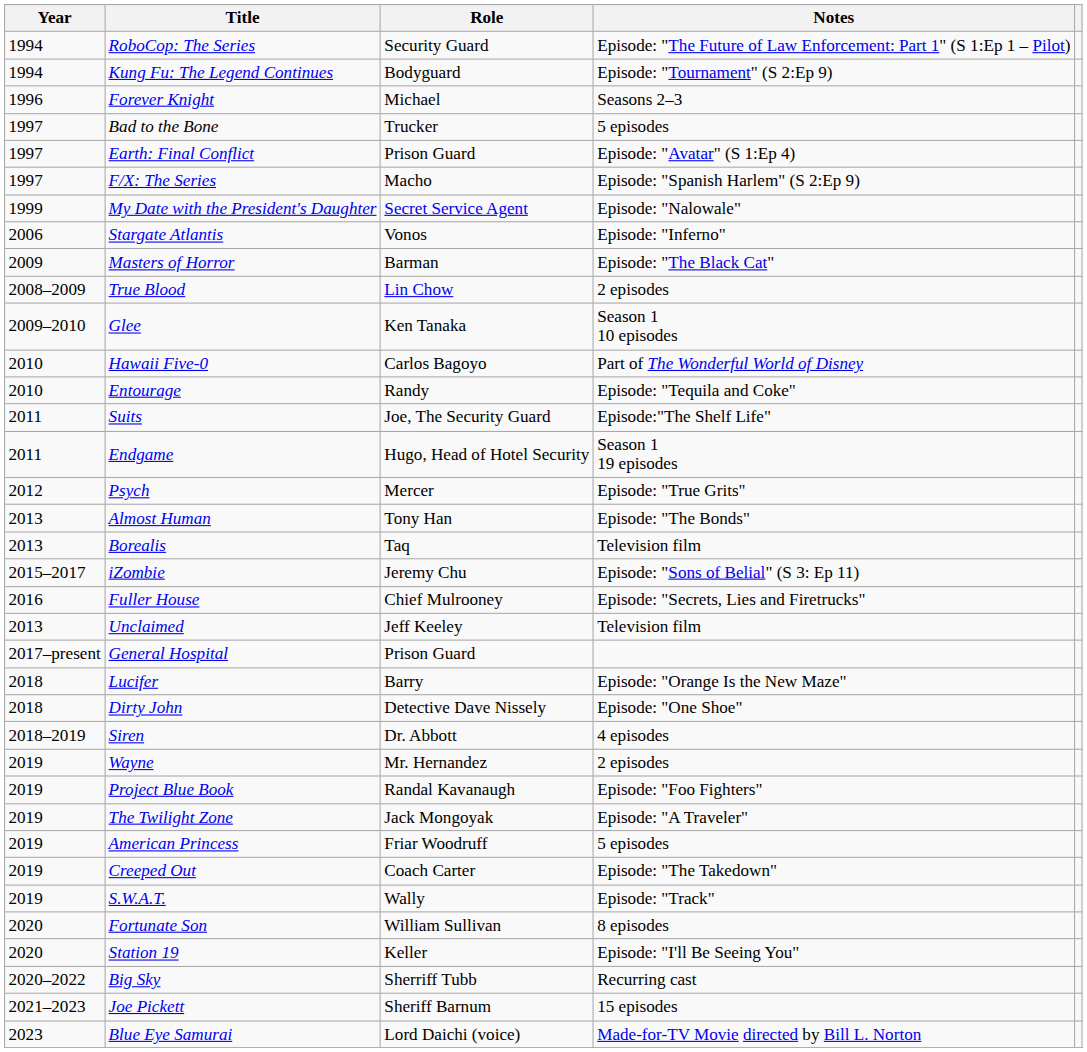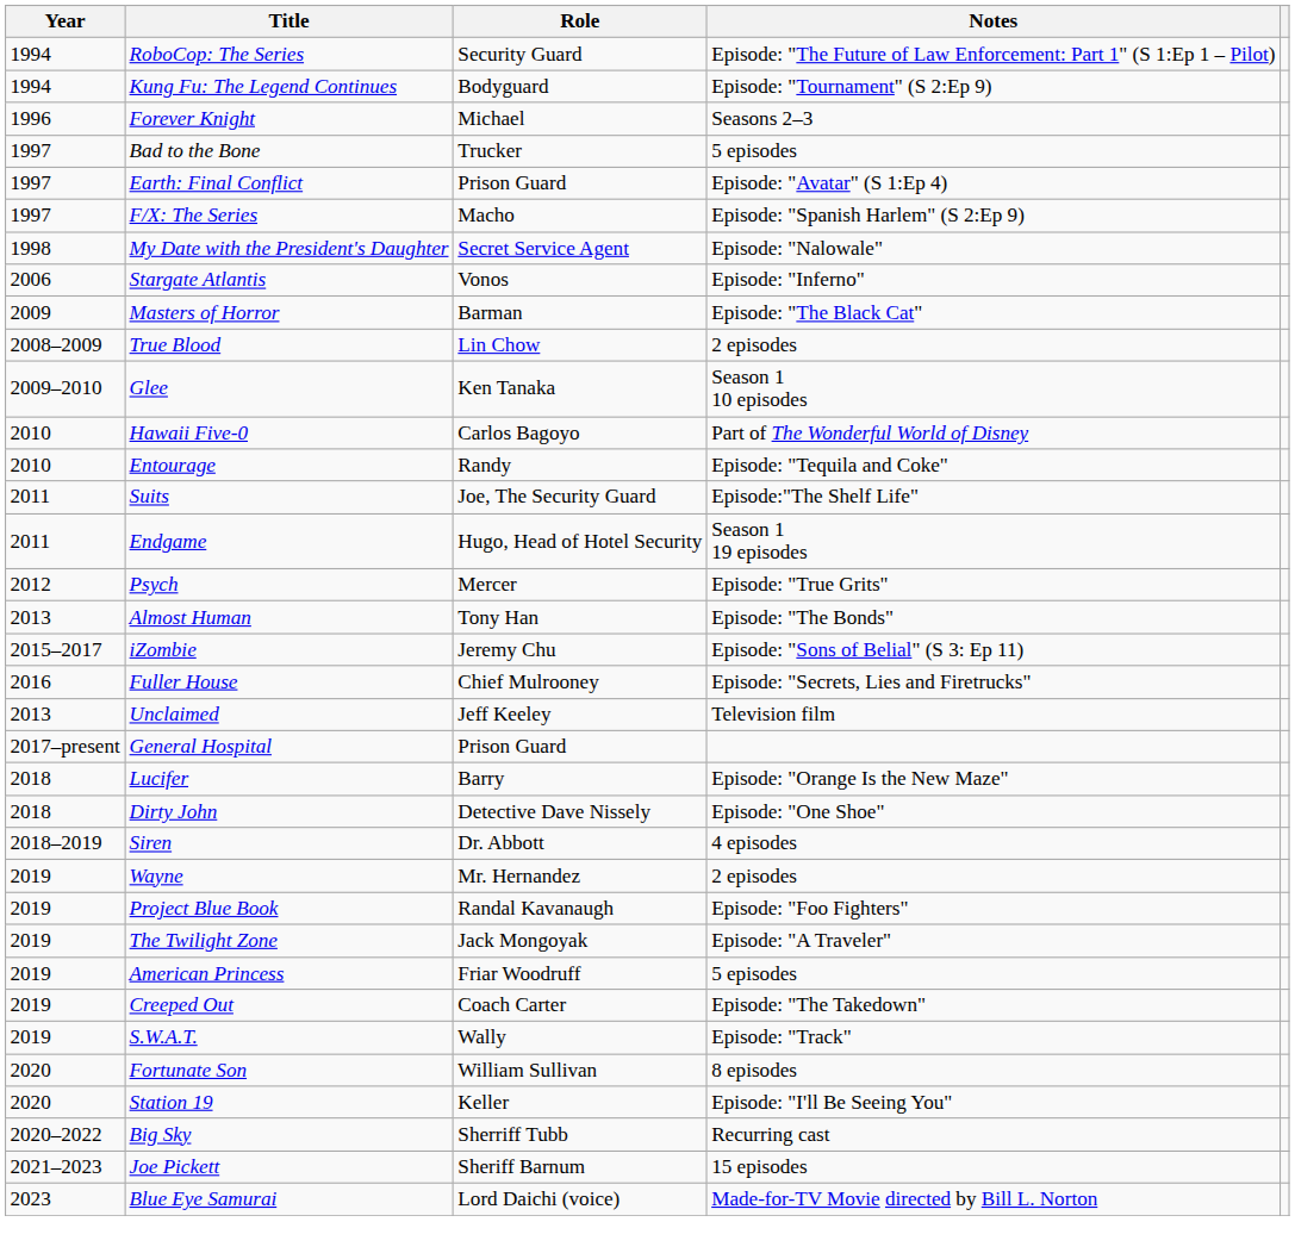My Date with the President's Daughter | Year: 1999 -> 1998
- row: 2013 | Borealis | Taq | Television film
